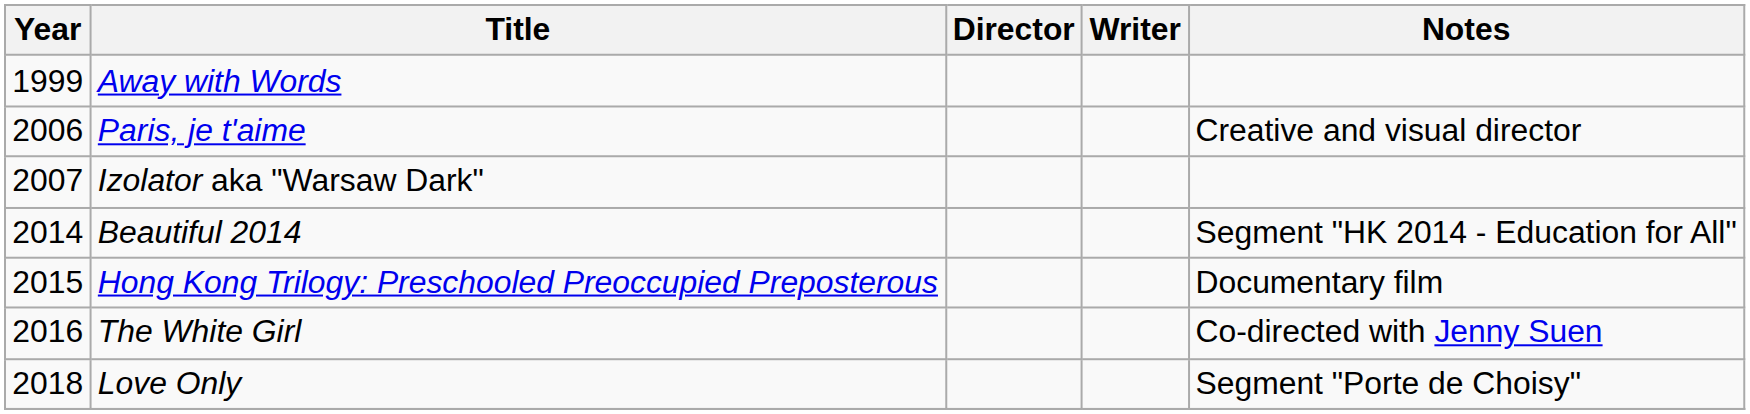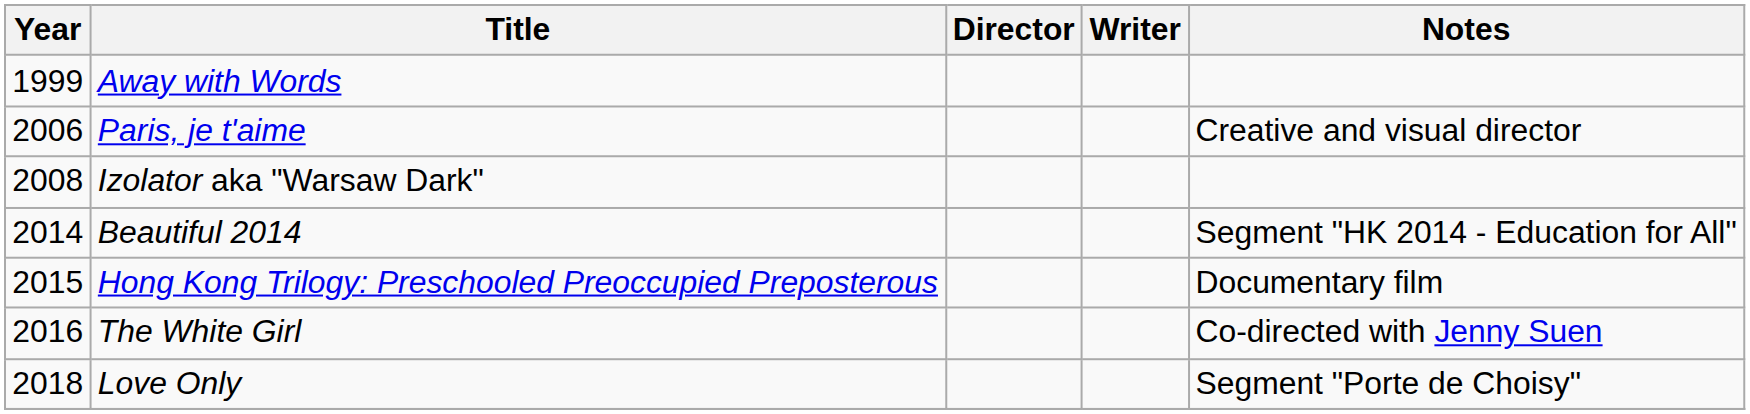Izolator aka "Warsaw Dark" | Year: 2007 -> 2008
